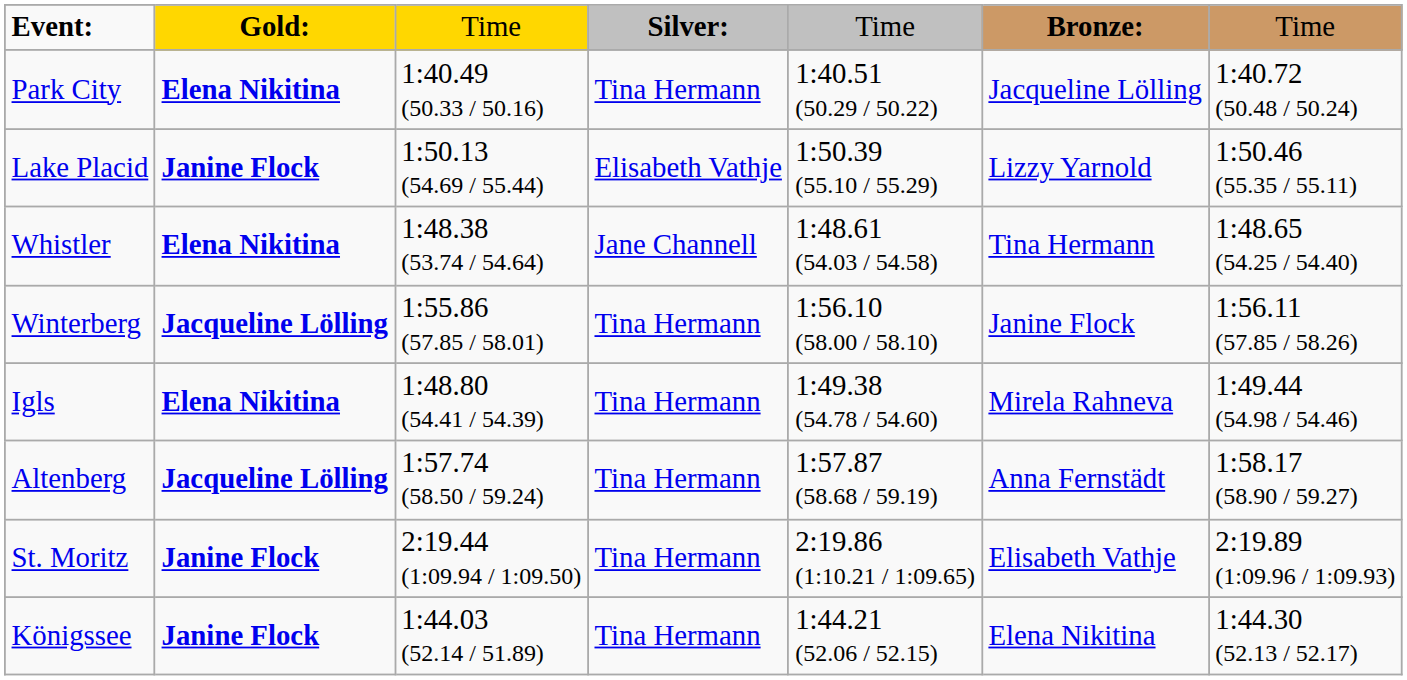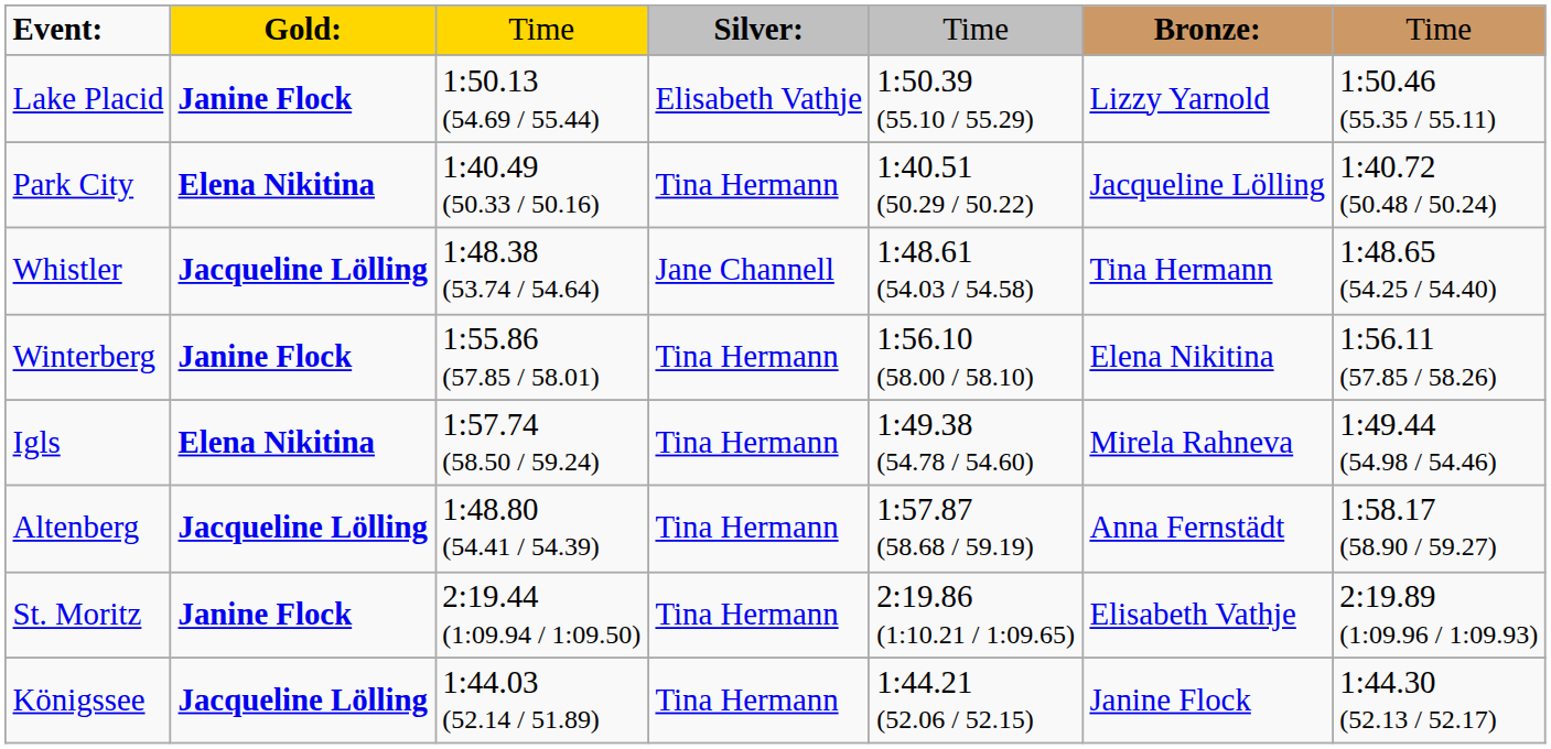rows swapped: Lake Placid <-> Park City
Whistler | column 2: Elena Nikitina -> Jacqueline Lölling
Winterberg | column 2: Jacqueline Lölling -> Janine Flock
Winterberg | column 6: Janine Flock -> Elena Nikitina
Igls | column 3: 1:48.80 (54.41 / 54.39) -> 1:57.74 (58.50 / 59.24)
Altenberg | column 3: 1:57.74 (58.50 / 59.24) -> 1:48.80 (54.41 / 54.39)
Königssee | column 2: Janine Flock -> Jacqueline Lölling
Königssee | column 6: Elena Nikitina -> Janine Flock
